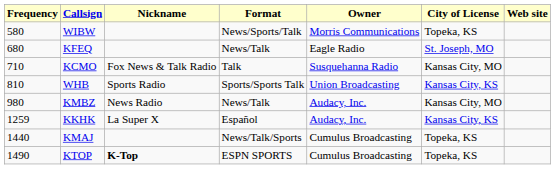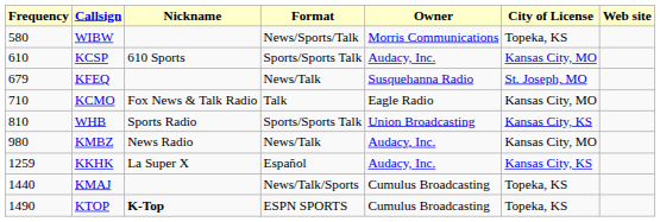+ row: 610 | KCSP | 610 Sports | Sports/Sports Talk | Audacy, Inc. | Kansas City, MO
KFEQ | Frequency: 680 -> 679
KFEQ | Owner: Eagle Radio -> Susquehanna Radio
KCMO | Owner: Susquehanna Radio -> Eagle Radio
